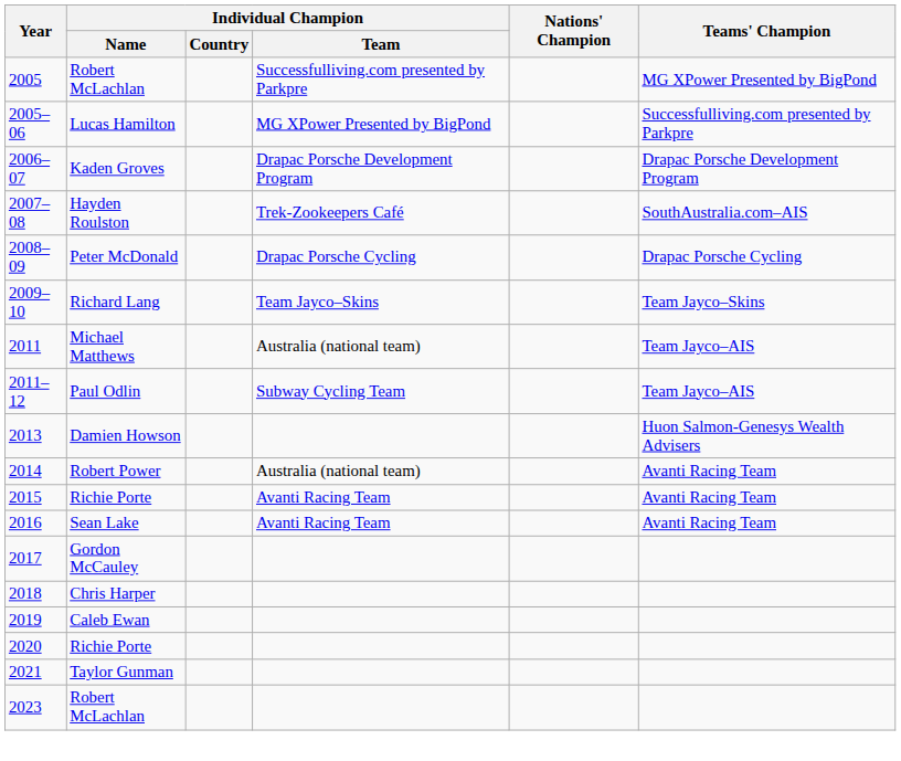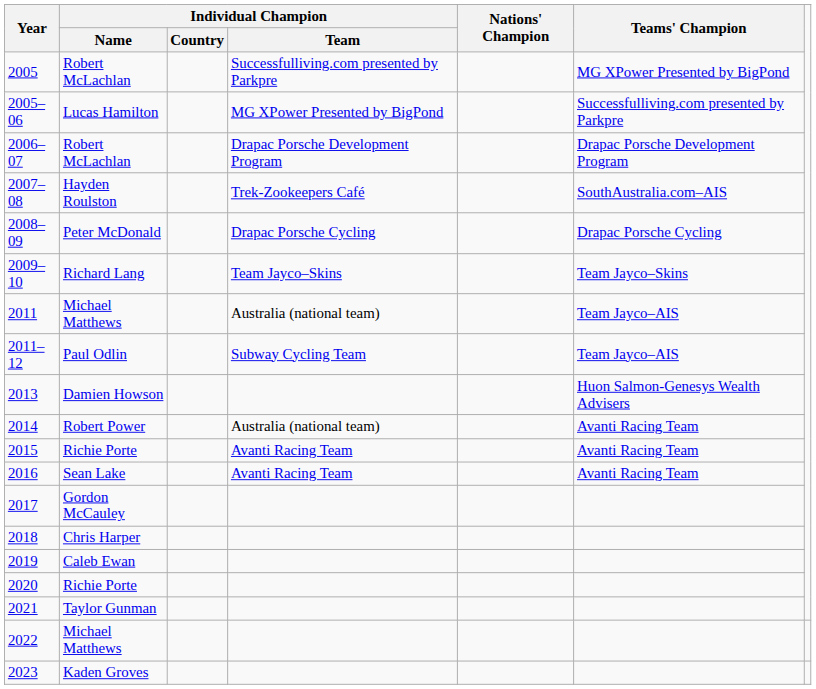2006–07 | Individual Champion / Name: Kaden Groves -> Robert McLachlan
+ row: 2022 | Michael Matthews
2023 | Individual Champion / Name: Robert McLachlan -> Kaden Groves
